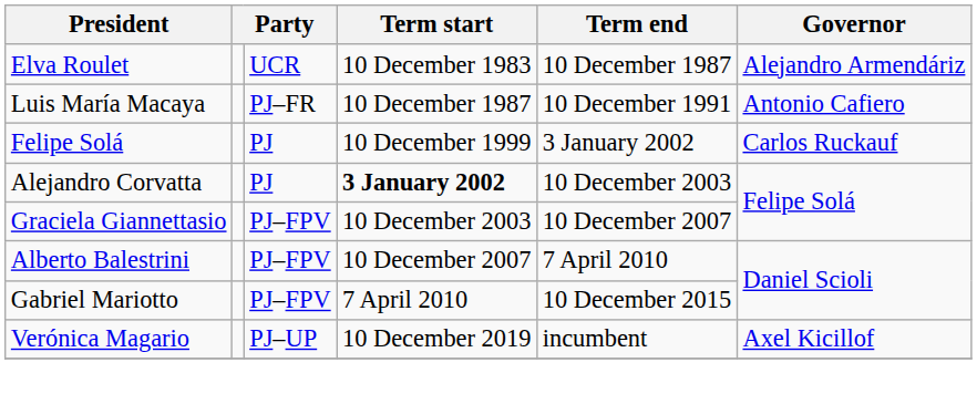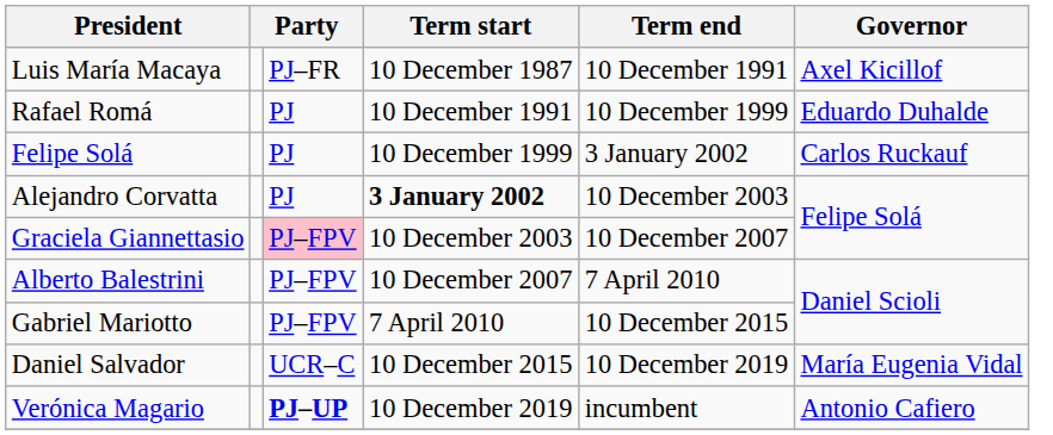- row: Elva Roulet | UCR | 10 December 1983 | 10 December 1987 | Alejandro Armendáriz
Luis María Macaya | Governor: Antonio Cafiero -> Axel Kicillof
+ row: Rafael Romá | PJ | 10 December 1991 | 10 December 1999 | Eduardo Duhalde
Graciela Giannettasio | column 3: no background -> pink background
+ row: Daniel Salvador | UCR–C | 10 December 2015 | 10 December 2019 | María Eugenia Vidal
Verónica Magario | column 3: normal -> bold
Verónica Magario | Governor: Axel Kicillof -> Antonio Cafiero
